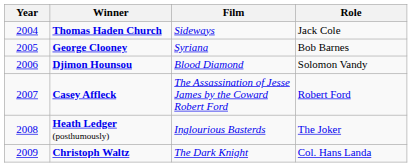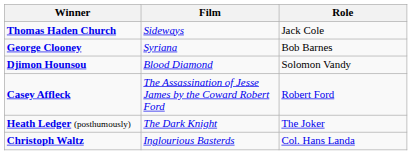- column: Year | 2004 | 2005 | 2006 | 2007 | 2008 | 2009
Heath Ledger (posthumously) | Film: Inglourious Basterds -> The Dark Knight
Christoph Waltz | Film: The Dark Knight -> Inglourious Basterds
